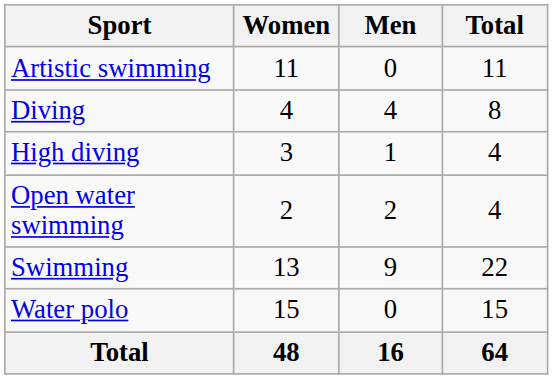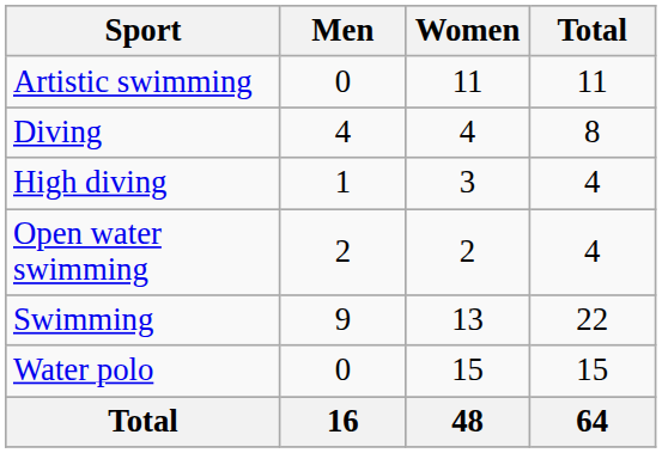columns swapped: Men <-> Women
